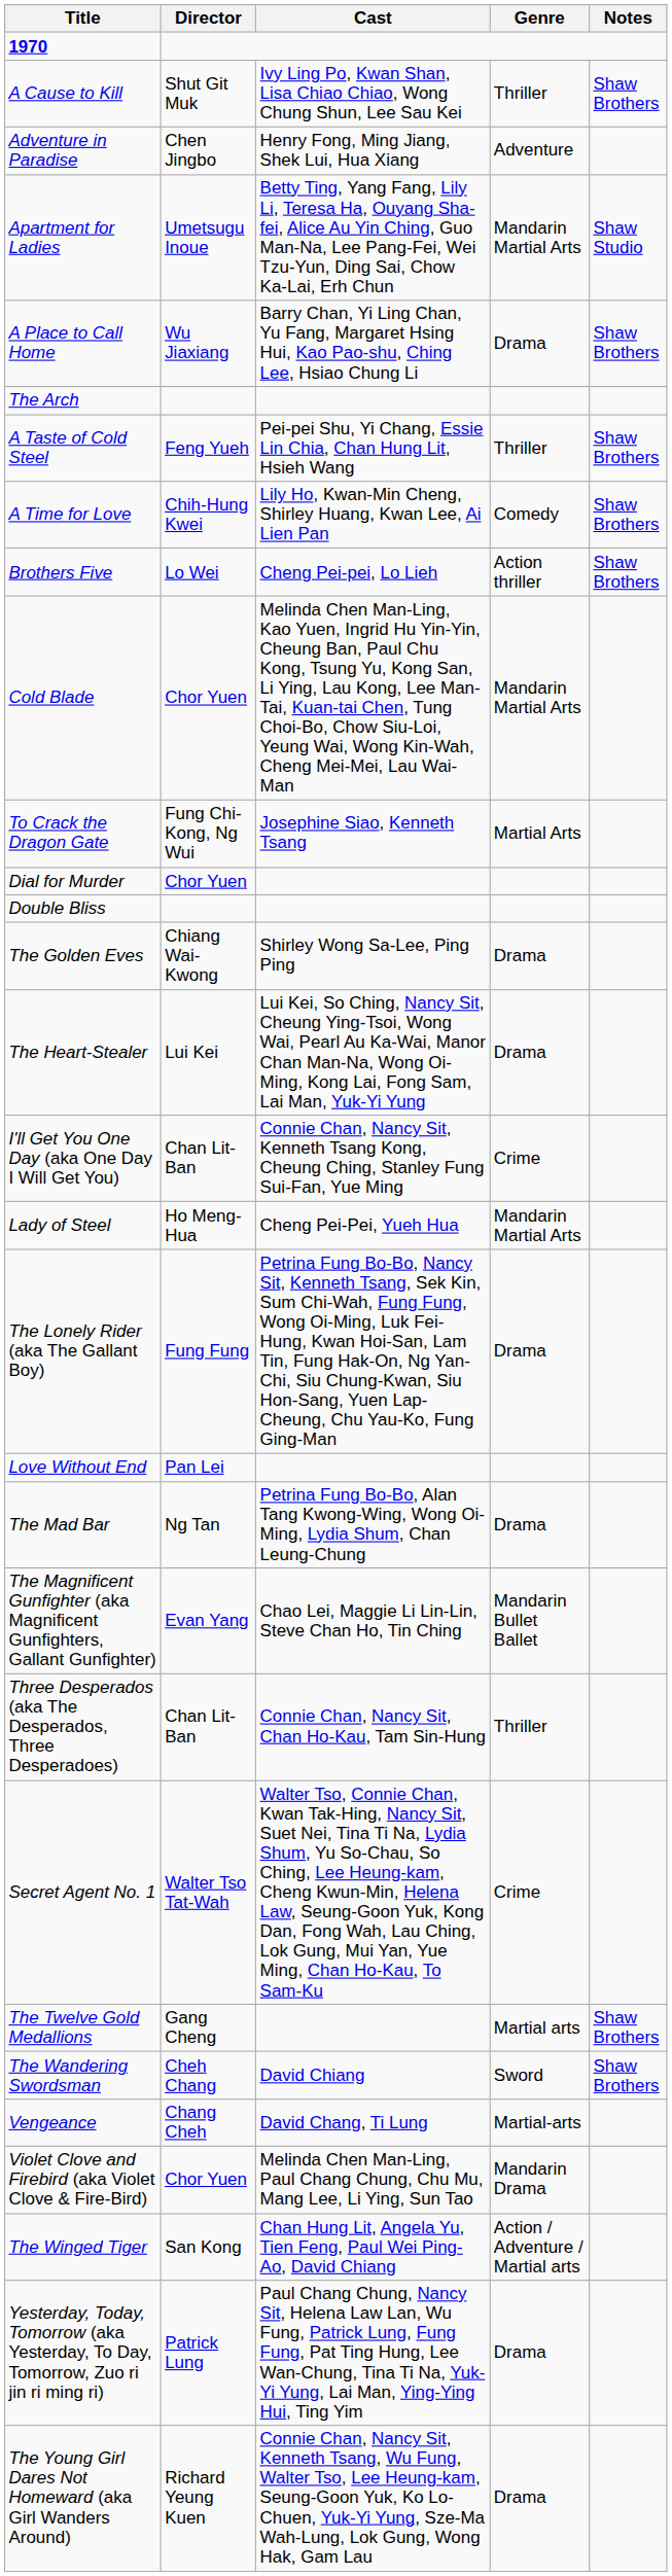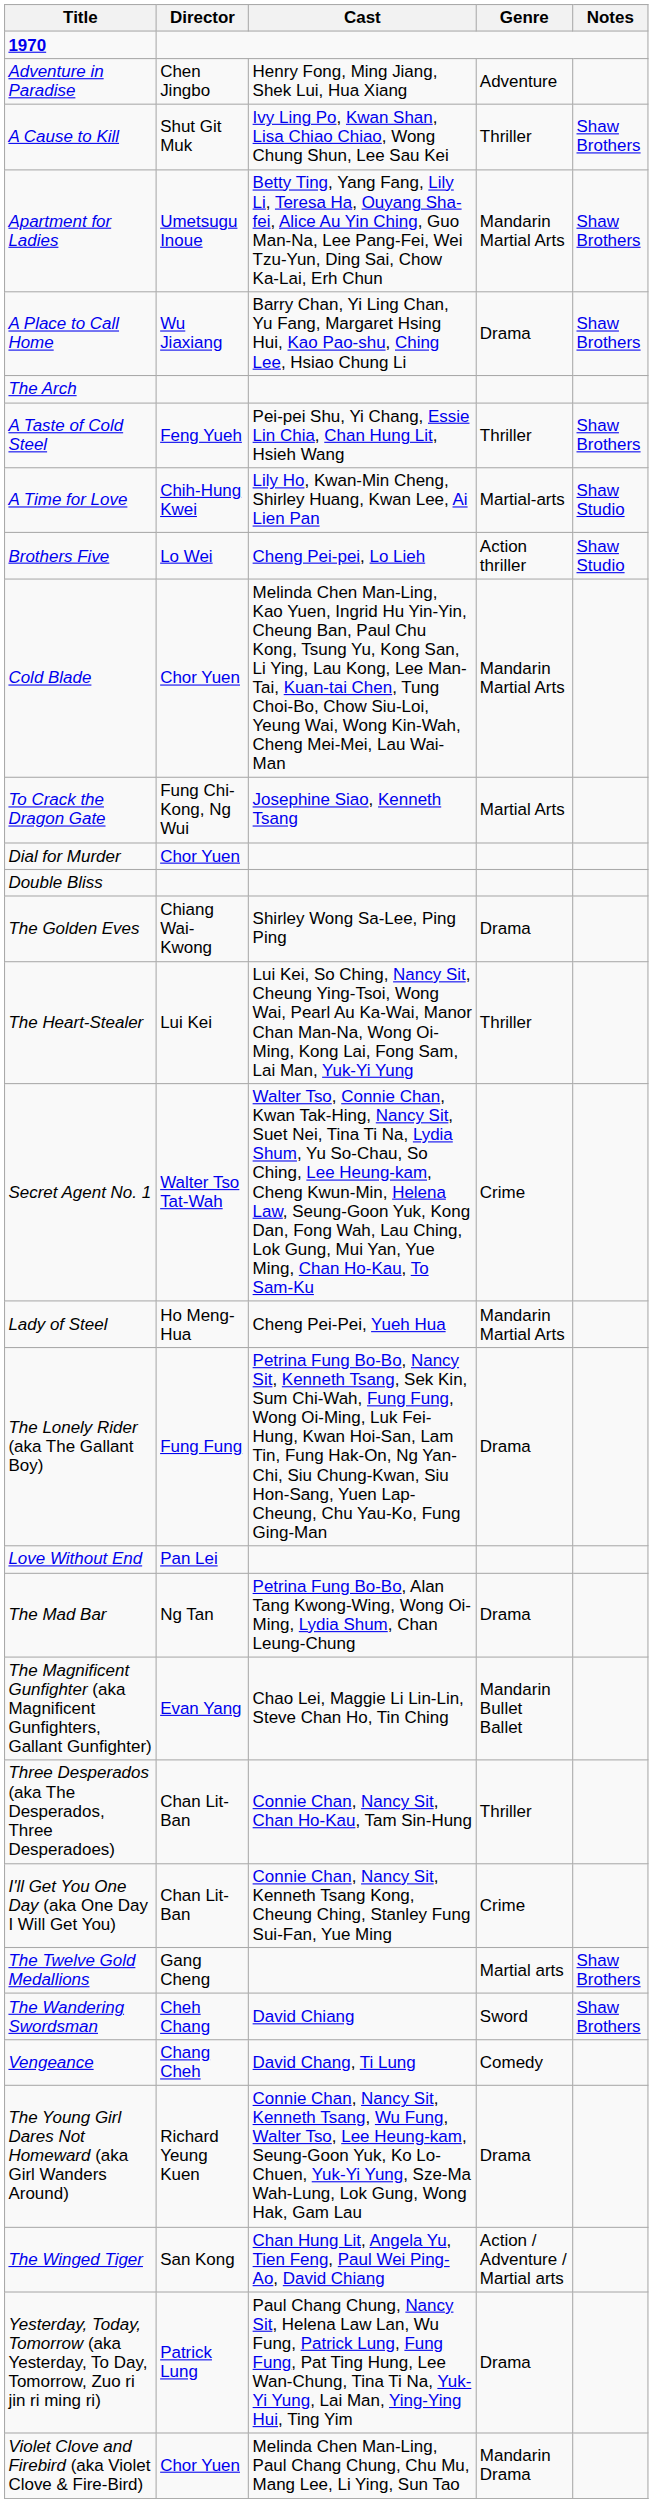rows swapped: A Cause to Kill <-> Adventure in Paradise
Apartment for Ladies | Notes: Shaw Studio -> Shaw Brothers
A Time for Love | Genre: Comedy -> Martial-arts
A Time for Love | Notes: Shaw Brothers -> Shaw Studio
Brothers Five | Notes: Shaw Brothers -> Shaw Studio
The Heart-Stealer | Genre: Drama -> Thriller
rows swapped: I'll Get You One Day (aka One Day I Will Get You) <-> Secret Agent No. 1
Vengeance | Genre: Martial-arts -> Comedy
rows swapped: Violet Clove and Firebird (aka Violet Clove & Fire-Bird) <-> The Young Girl Dares Not Homeward (aka Girl Wanders Around)
